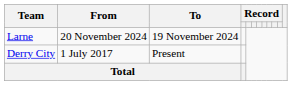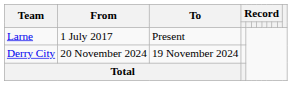Larne | From: 20 November 2024 -> 1 July 2017
Larne | To: 19 November 2024 -> Present
Derry City | From: 1 July 2017 -> 20 November 2024
Derry City | To: Present -> 19 November 2024
